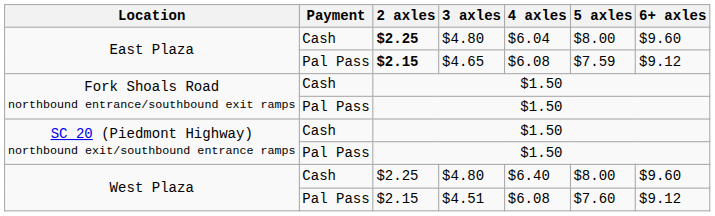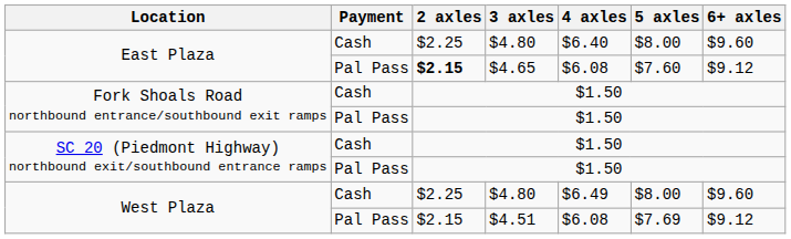East Plaza / Cash | 2 axles: bold -> normal
East Plaza / Cash | 4 axles: $6.04 -> $6.40
East Plaza / Pal Pass | 5 axles: $7.59 -> $7.60
West Plaza / Cash | 4 axles: $6.40 -> $6.49
West Plaza / Pal Pass | 5 axles: $7.60 -> $7.69
